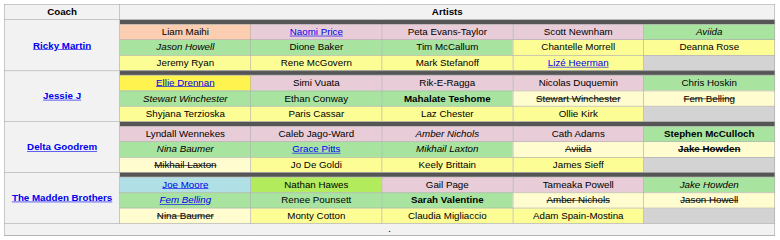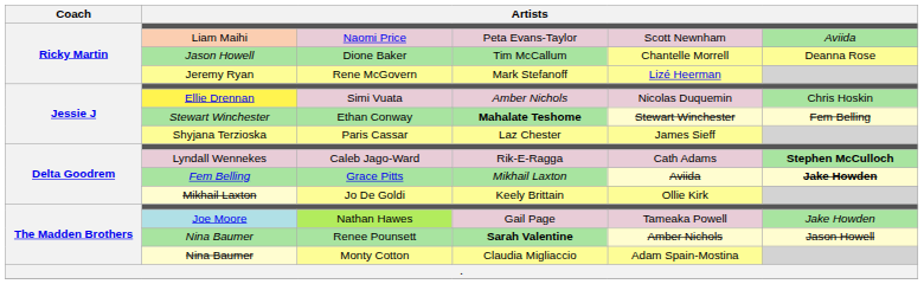Simi Vuata | column 4: Rik-E-Ragga -> Amber Nichols
Paris Cassar | column 5: Ollie Kirk -> James Sieff
Caleb Jago-Ward | column 4: Amber Nichols -> Rik-E-Ragga
Grace Pitts | column 2: Nina Baumer -> Fem Belling
Jo De Goldi | column 5: James Sieff -> Ollie Kirk
Renee Pounsett | column 2: Fem Belling -> Nina Baumer
